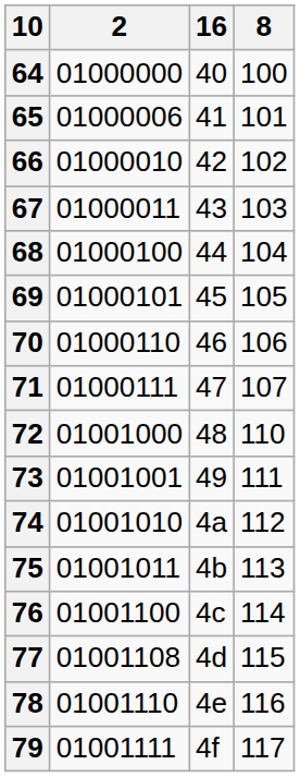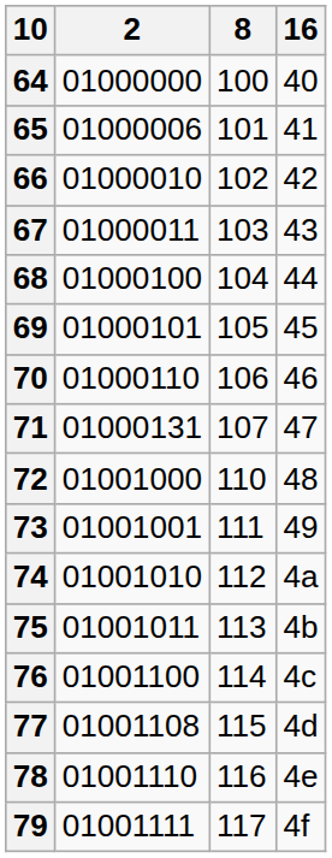columns swapped: 8 <-> 16
71 | 2: 01000111 -> 01000131
